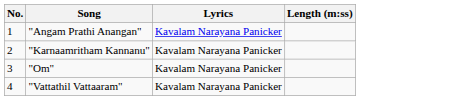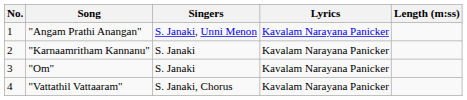+ column: Singers | S. Janaki, Unni Menon | S. Janaki | S. Janaki | S. Janaki, Chorus
